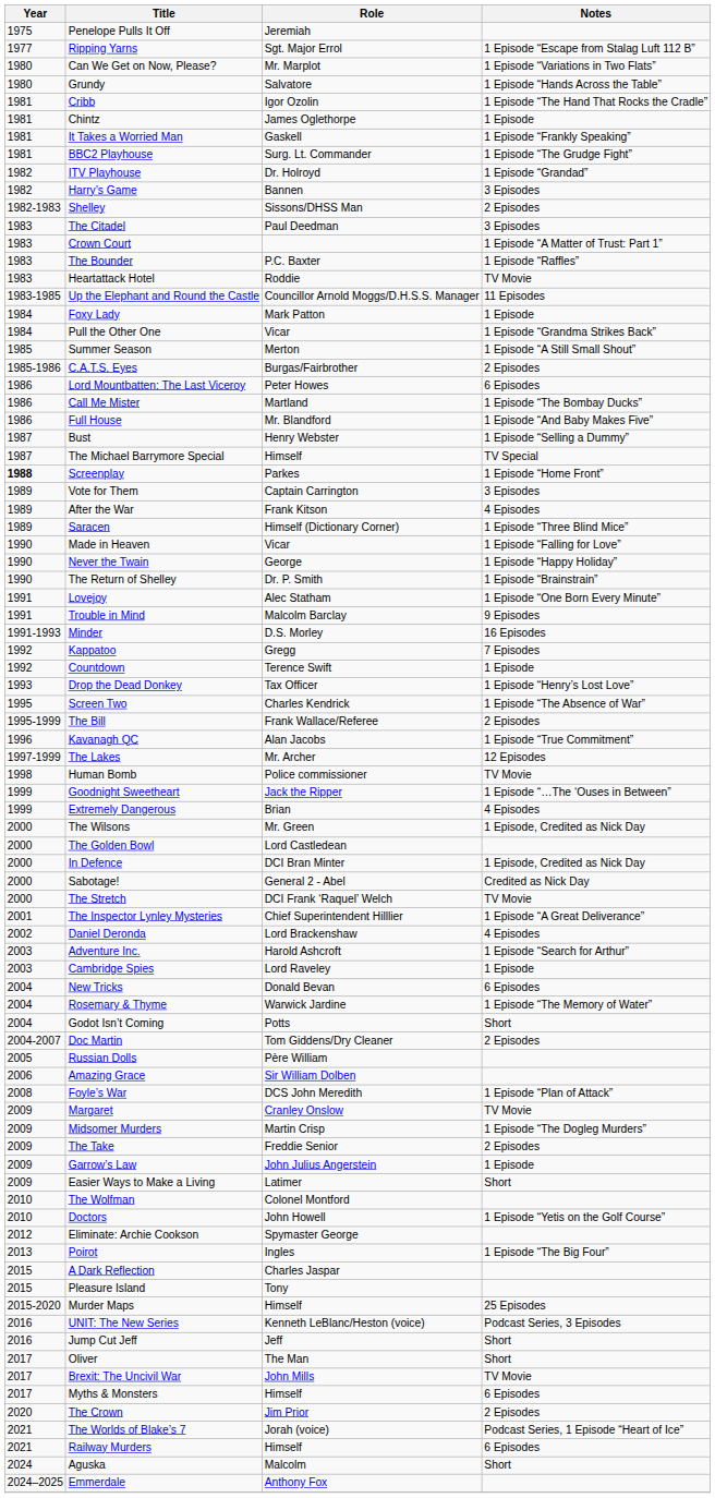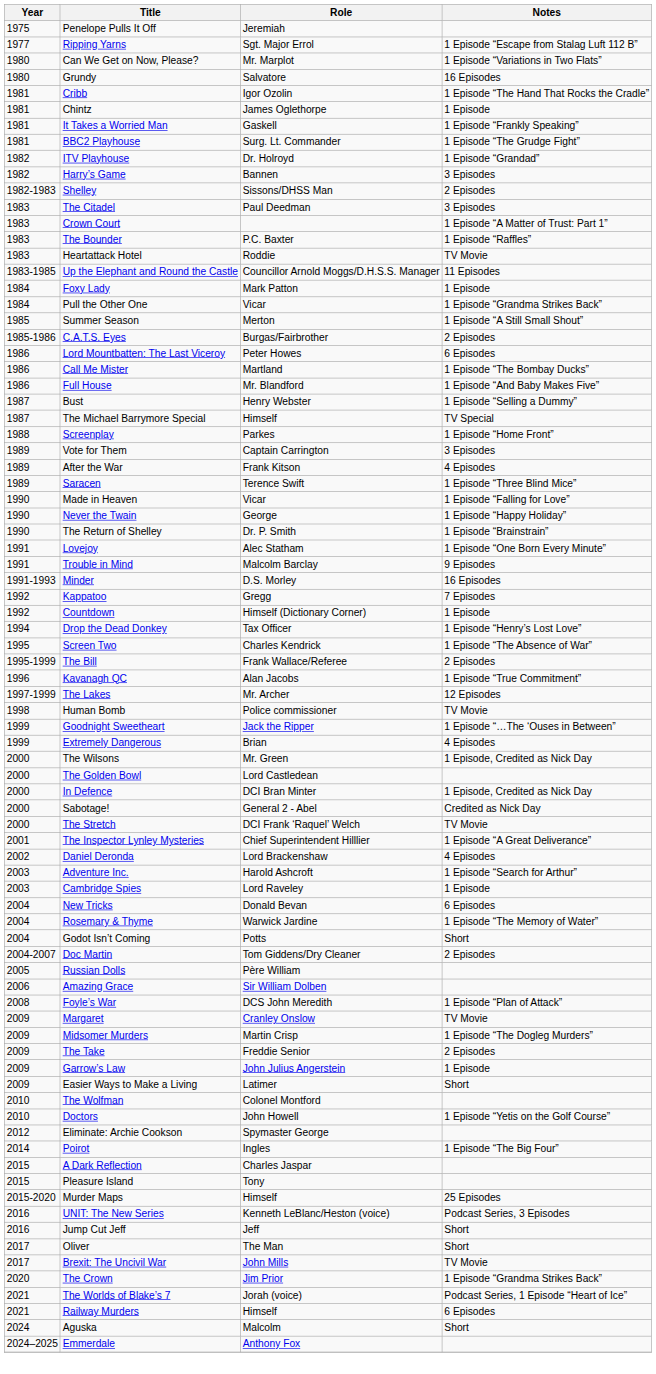Grundy | Notes: 1 Episode “Hands Across the Table” -> 16 Episodes
Screenplay | Year: bold -> normal
Saracen | Role: Himself (Dictionary Corner) -> Terence Swift
Countdown | Role: Terence Swift -> Himself (Dictionary Corner)
Drop the Dead Donkey | Year: 1993 -> 1994
Poirot | Year: 2013 -> 2014
- row: 2017 | Myths & Monsters | Himself | 6 Episodes
The Crown | Notes: 2 Episodes -> 1 Episode “Grandma Strikes Back”
